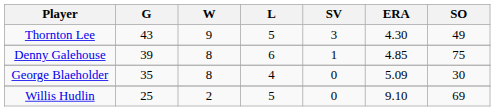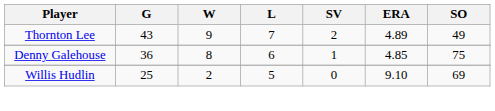Thornton Lee | L: 5 -> 7
Thornton Lee | SV: 3 -> 2
Thornton Lee | ERA: 4.30 -> 4.89
Denny Galehouse | G: 39 -> 36
- row: George Blaeholder | 35 | 8 | 4 | 0 | 5.09 | 30
